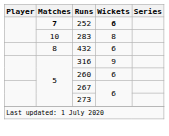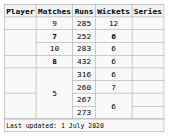+ row: 9 | 285 | 12
283 | Wickets: 8 -> 6
432 | Matches: normal -> bold
316 | Wickets: 9 -> 6
260 | Wickets: 6 -> 7
